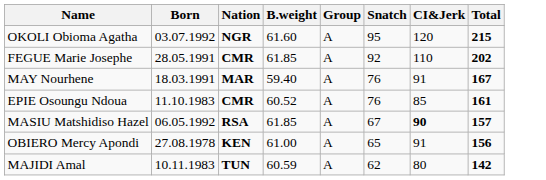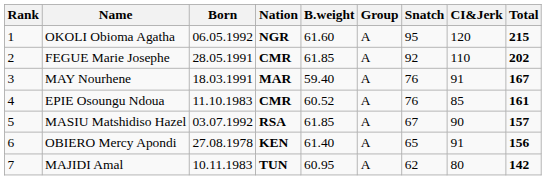+ column: Rank | 1 | 2 | 3 | 4 | 5 | 6 | 7
OKOLI Obioma Agatha | Born: 03.07.1992 -> 06.05.1992
MASIU Matshidiso Hazel | Born: 06.05.1992 -> 03.07.1992
MASIU Matshidiso Hazel | CI&Jerk: bold -> normal
OBIERO Mercy Apondi | B.weight: 61.00 -> 61.40
MAJIDI Amal | B.weight: 60.59 -> 60.95
